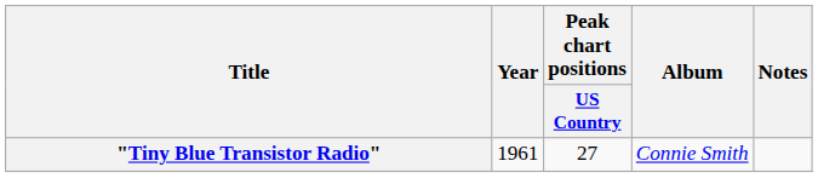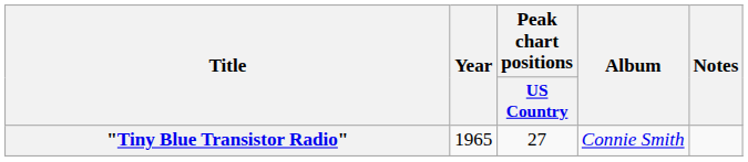"Tiny Blue Transistor Radio" | Year: 1961 -> 1965
